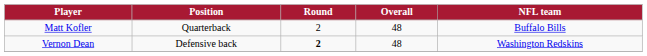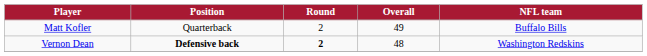Matt Kofler | Overall: 48 -> 49
Vernon Dean | Position: normal -> bold
